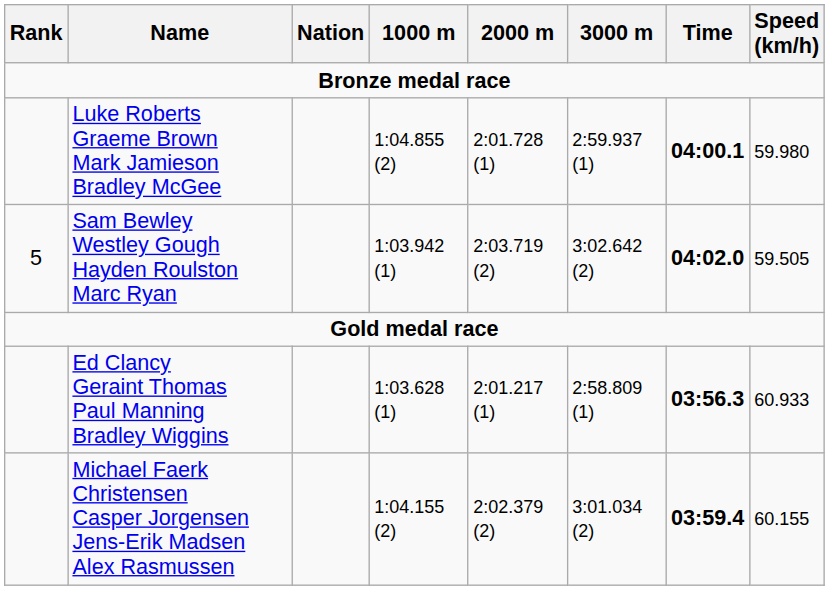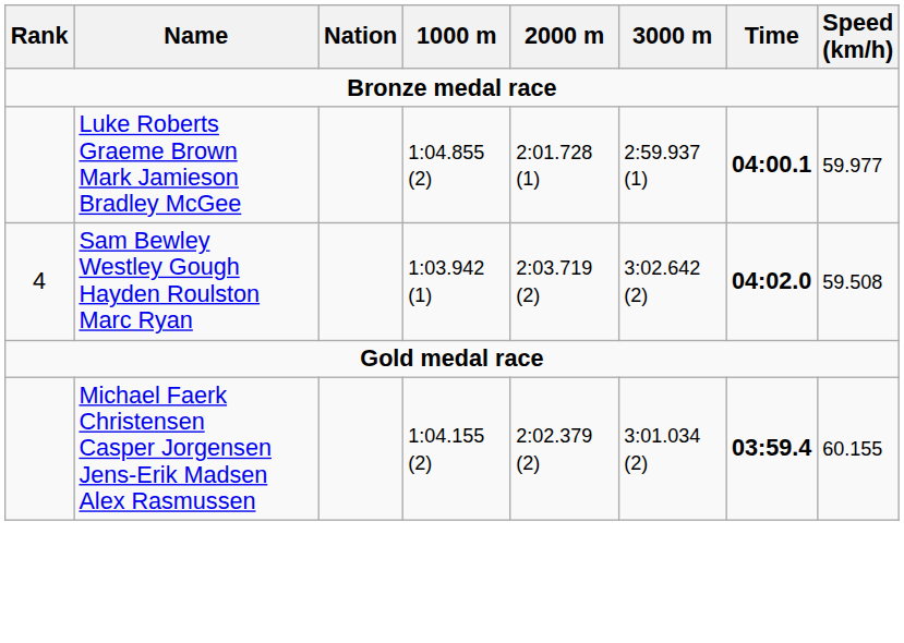Luke Roberts Graeme Brown Mark Jamieson Bradley McGee | Speed (km/h): 59.980 -> 59.977
Sam Bewley Westley Gough Hayden Roulston Marc Ryan | Rank: 5 -> 4
Sam Bewley Westley Gough Hayden Roulston Marc Ryan | Speed (km/h): 59.505 -> 59.508
- row: Ed Clancy Geraint Thomas Paul Manning Bradley Wiggins | 1:03.628 (1) | 2:01.217 (1) | 2:58.809 (1) | 03:56.3 | 60.933
